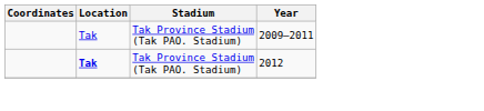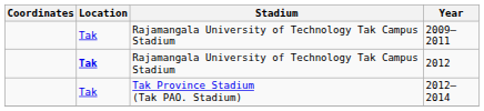2009–2011 | Stadium: Tak Province Stadium (Tak PAO. Stadium) -> Rajamangala University of Technology Tak Campus Stadium
2012 | Stadium: Tak Province Stadium (Tak PAO. Stadium) -> Rajamangala University of Technology Tak Campus Stadium
+ row: Tak | Tak Province Stadium (Tak PAO. Stadium) | 2012–2014
